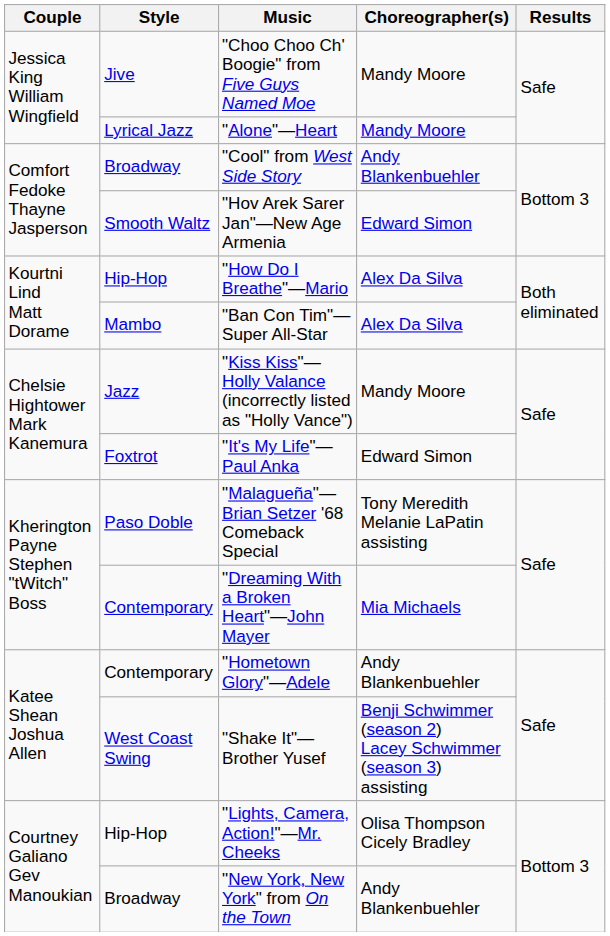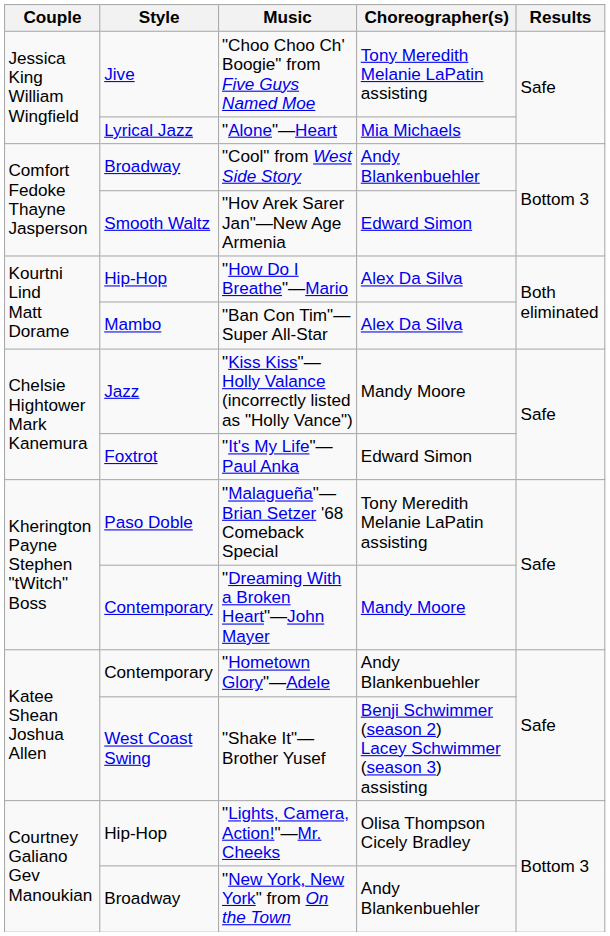"Choo Choo Ch' Boogie" from Five Guys Named Moe | Choreographer(s): Mandy Moore -> Tony Meredith Melanie LaPatin assisting
"Alone"—Heart | Choreographer(s): Mandy Moore -> Mia Michaels
"Dreaming With a Broken Heart"—John Mayer | Choreographer(s): Mia Michaels -> Mandy Moore
